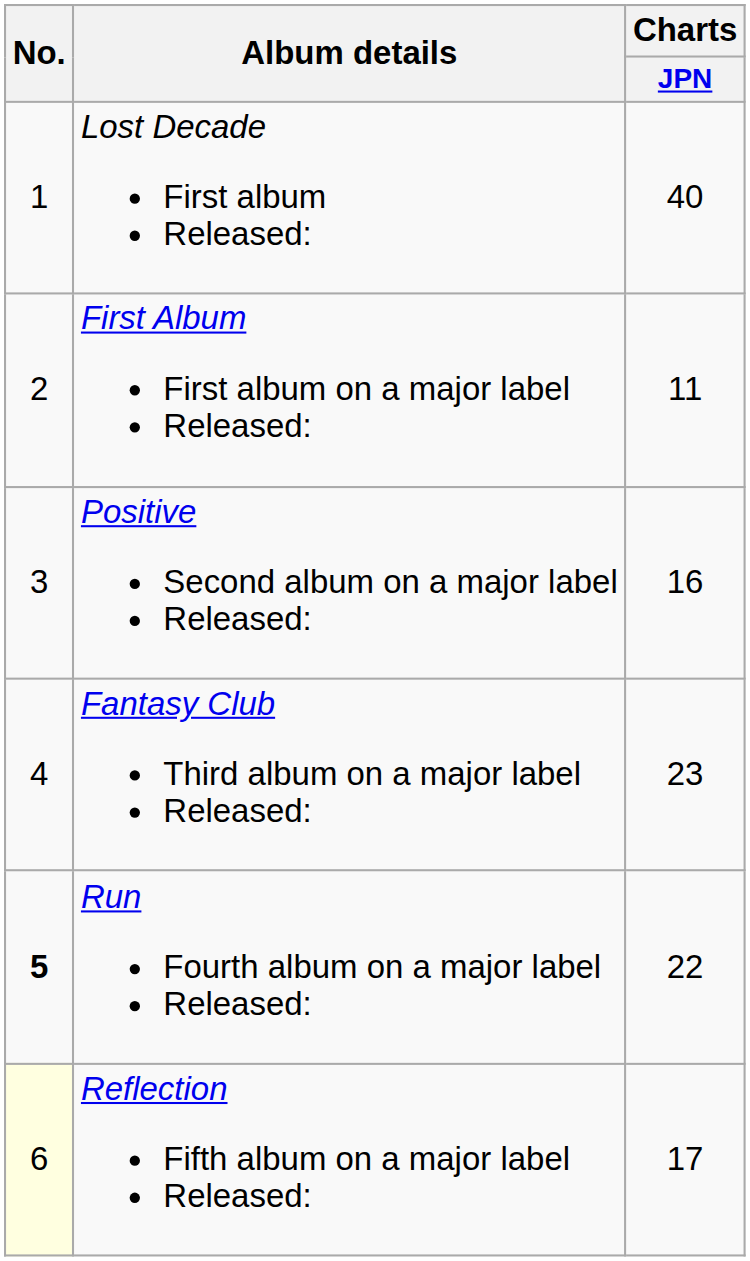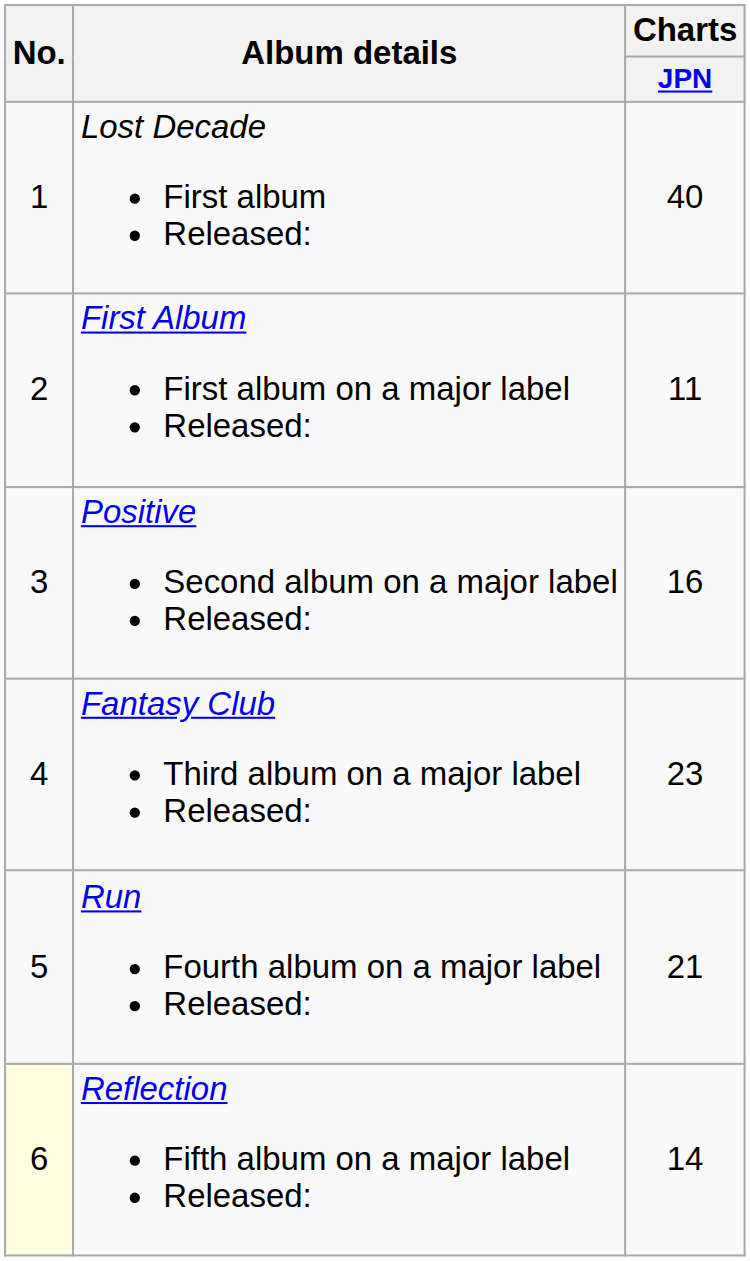Run Fourth album on a major label Released: | No.: bold -> normal
Run Fourth album on a major label Released: | Charts / JPN: 22 -> 21
Reflection Fifth album on a major label Released: | Charts / JPN: 17 -> 14
